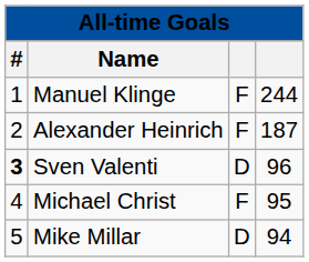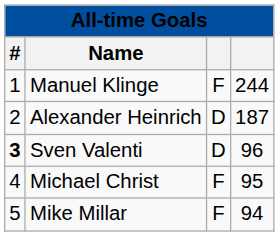Alexander Heinrich | column 3: F -> D
Mike Millar | column 3: D -> F
